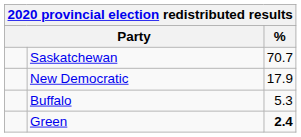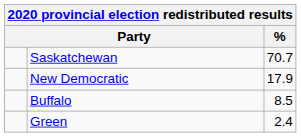Buffalo | %: 5.3 -> 8.5
Green | %: bold -> normal
